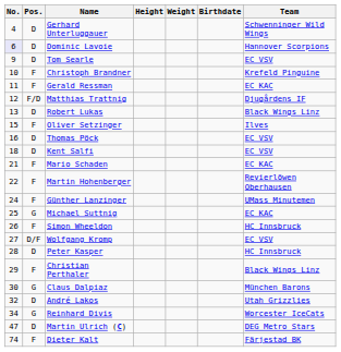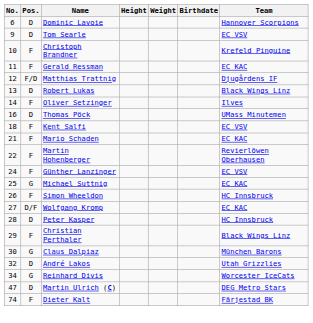- row: 4 | D | Gerhard Unterluggauer | Schwenninger Wild Wings
Dominic Lavoie | No.: lavender background -> no background
Oliver Setzinger | No.: 15 -> 14
Thomas Pöck | Team: EC VSV -> UMass Minutemen
Kent Salfi | Pos.: D -> F
Günther Lanzinger | Team: UMass Minutemen -> EC VSV
Wolfgang Kromp | Team: EC VSV -> EC KAC
